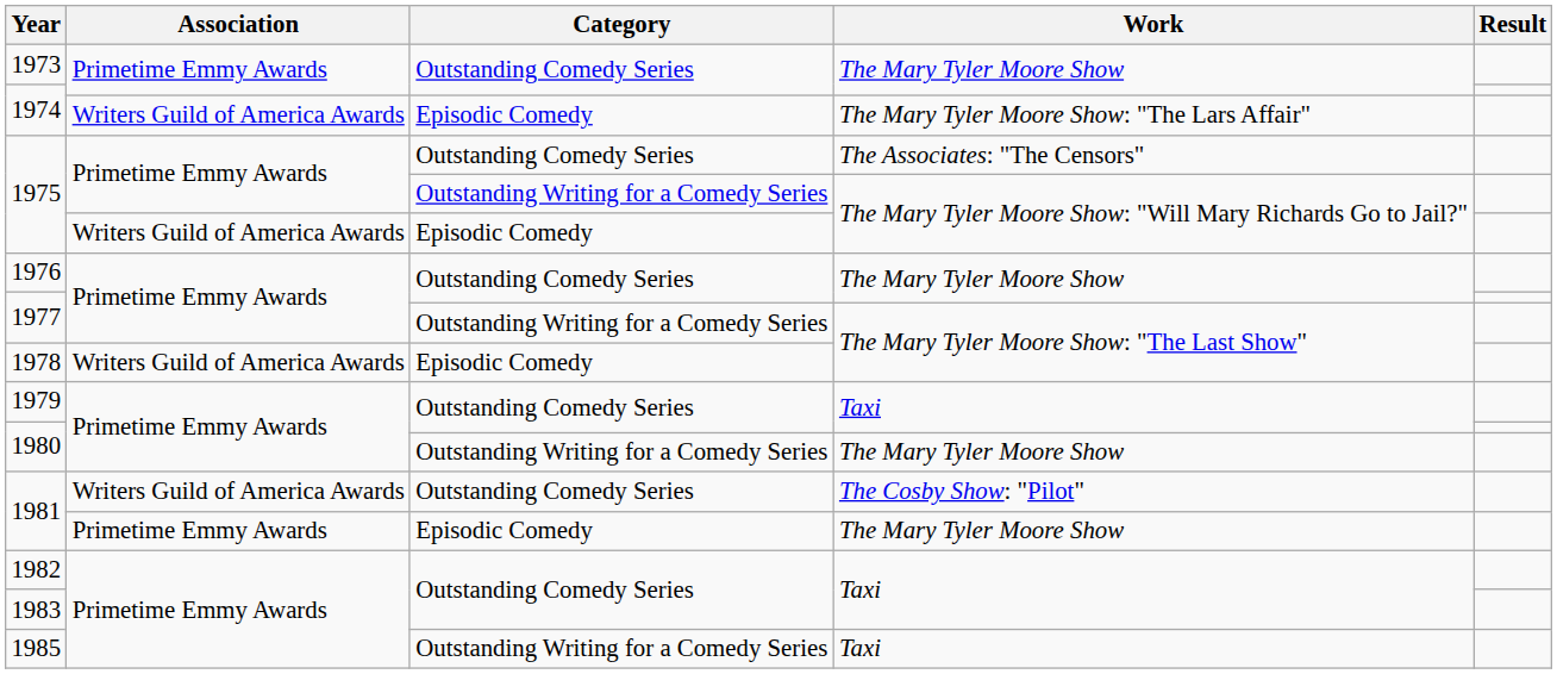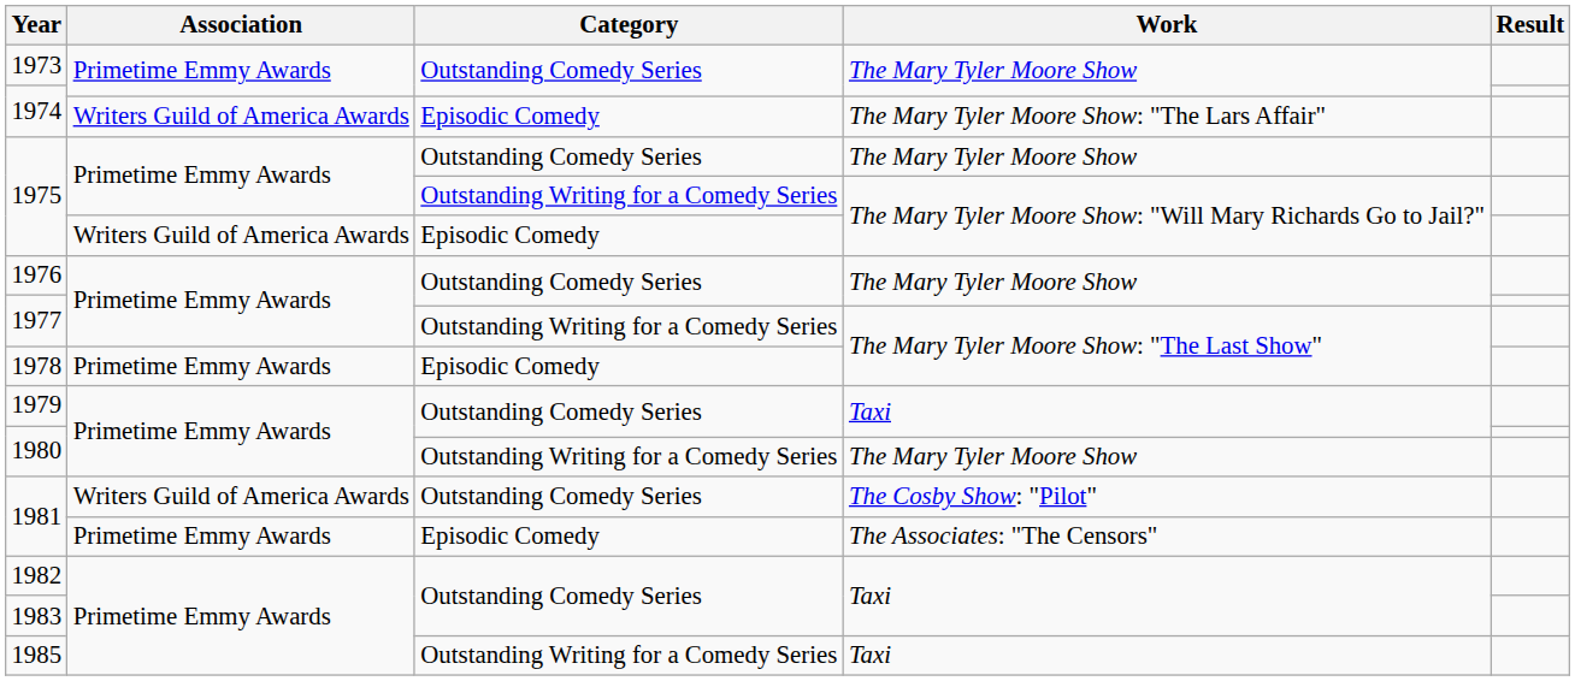1975 / Outstanding Comedy Series | Work: The Associates: "The Censors" -> The Mary Tyler Moore Show
1978 | Association: Writers Guild of America Awards -> Primetime Emmy Awards
1981 / Episodic Comedy | Work: The Mary Tyler Moore Show -> The Associates: "The Censors"
